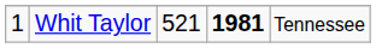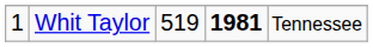Whit Taylor | column 3: 521 -> 519
